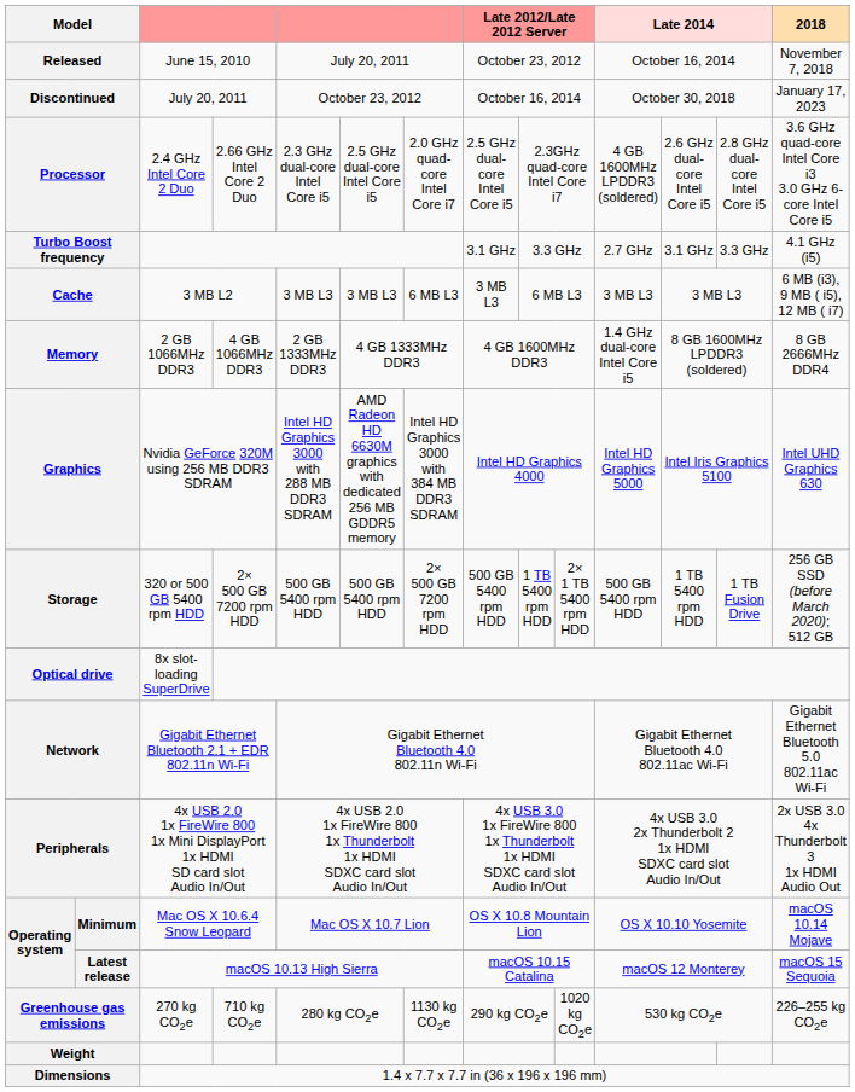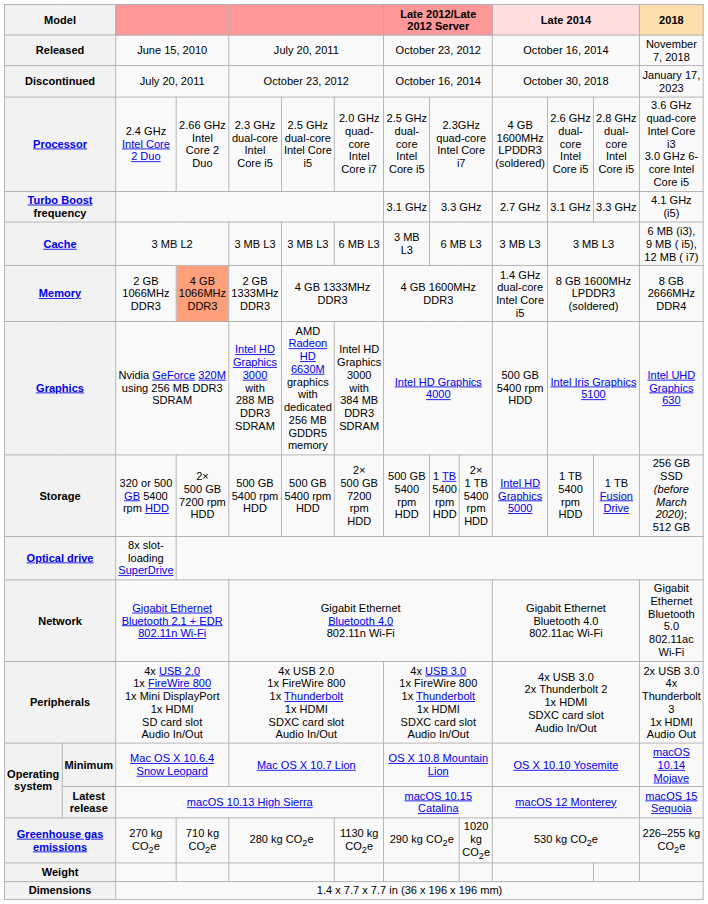Memory | column 4: no background -> lightsalmon background
Graphics | column 11: Intel HD Graphics 5000 -> 500 GB 5400 rpm HDD
Storage | column 11: 500 GB 5400 rpm HDD -> Intel HD Graphics 5000
